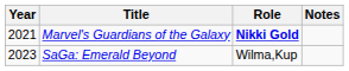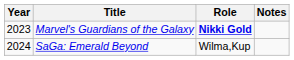Marvel's Guardians of the Galaxy | Year: 2021 -> 2023
SaGa: Emerald Beyond | Year: 2023 -> 2024
